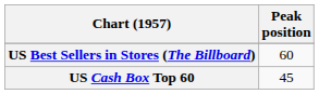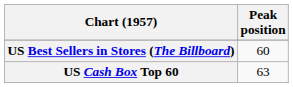US Cash Box Top 60 | Peak position: 45 -> 63
